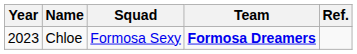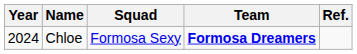Chloe | Year: 2023 -> 2024
